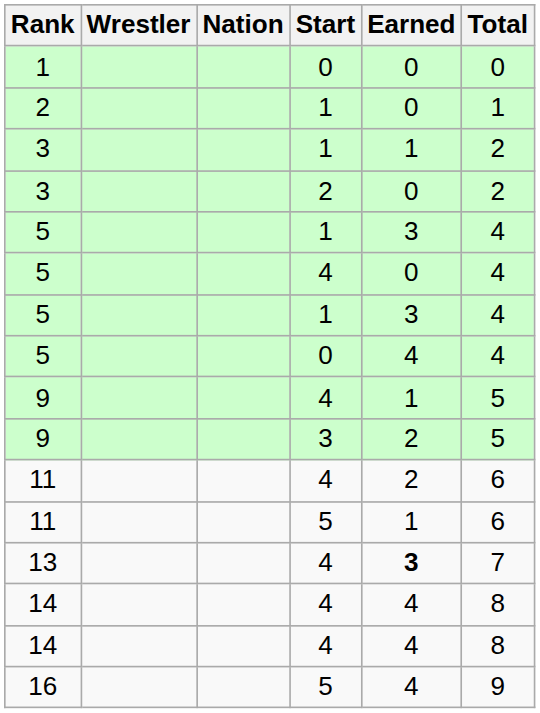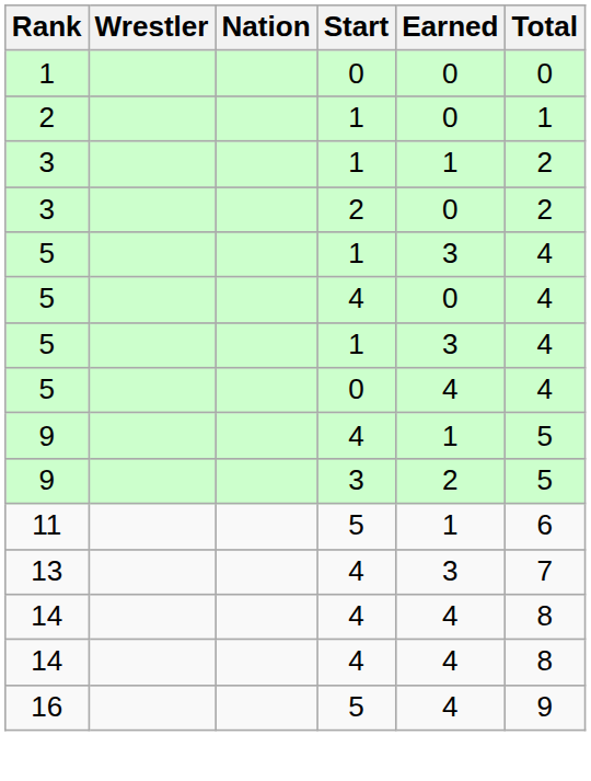- row: 11 | 4 | 2 | 6
13 | Earned: bold -> normal
